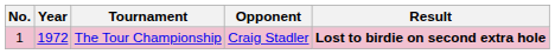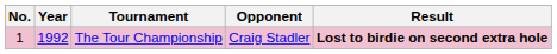The Tour Championship | Year: 1972 -> 1992
